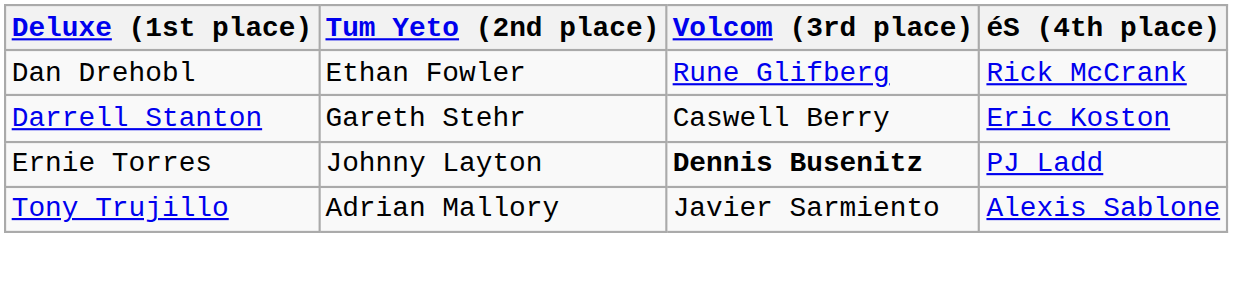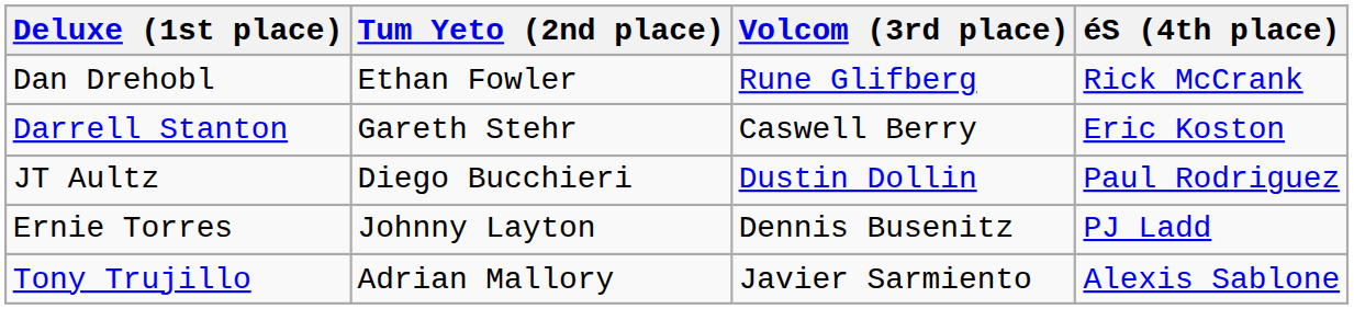+ row: JT Aultz | Diego Bucchieri | Dustin Dollin | Paul Rodriguez
Ernie Torres | Volcom (3rd place): bold -> normal
